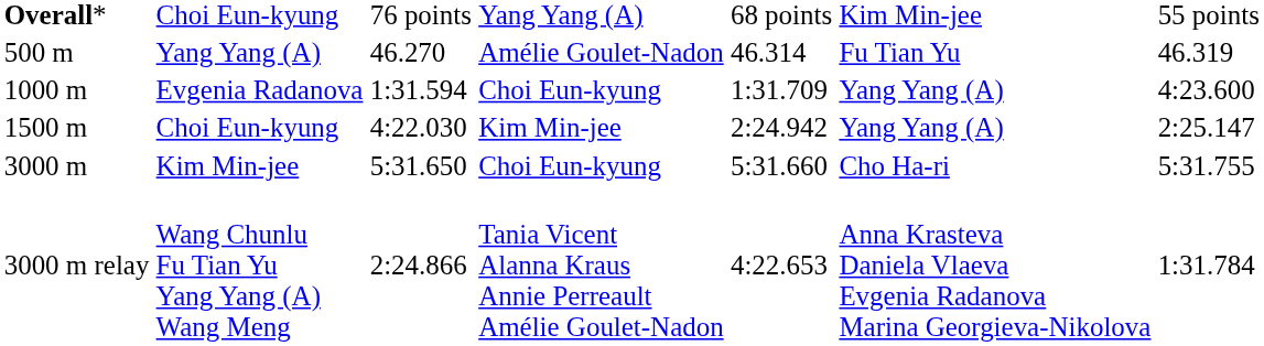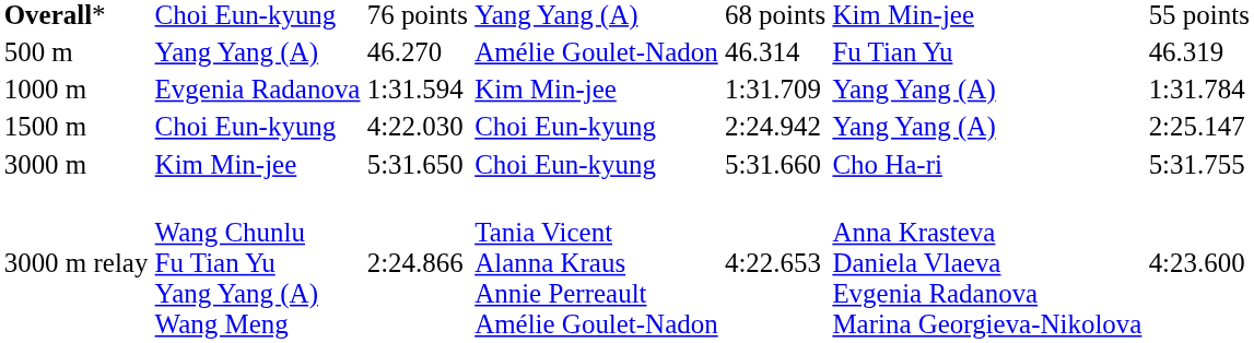Evgenia Radanova | column 4: Choi Eun-kyung -> Kim Min-jee
Evgenia Radanova | column 7: 4:23.600 -> 1:31.784
1500 m / Choi Eun-kyung | column 4: Kim Min-jee -> Choi Eun-kyung
Wang Chunlu Fu Tian Yu Yang Yang (A) Wang Meng | column 7: 1:31.784 -> 4:23.600
